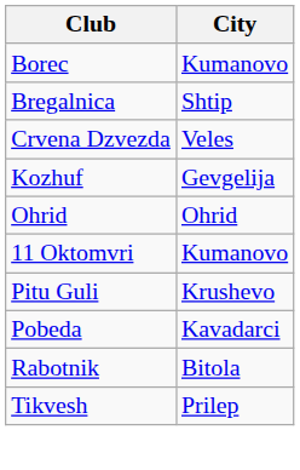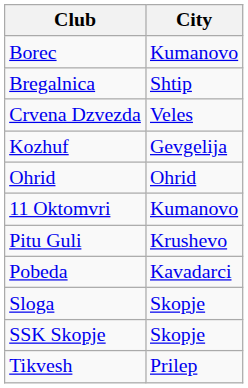- row: Rabotnik | Bitola
+ row: Sloga | Skopje
+ row: SSK Skopje | Skopje
